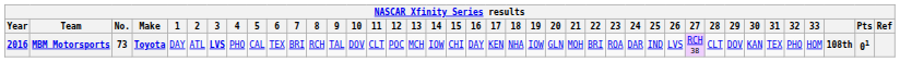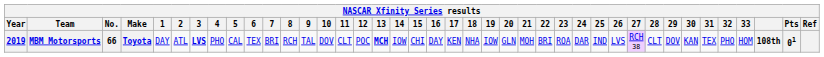MBM Motorsports | Year: 2016 -> 2019
MBM Motorsports | No.: 73 -> 66
MBM Motorsports | 13: normal -> bold
